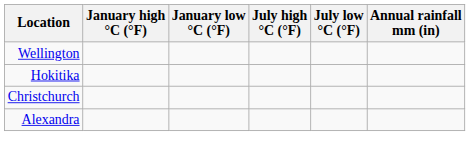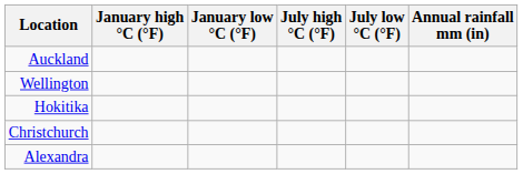+ row: Auckland
